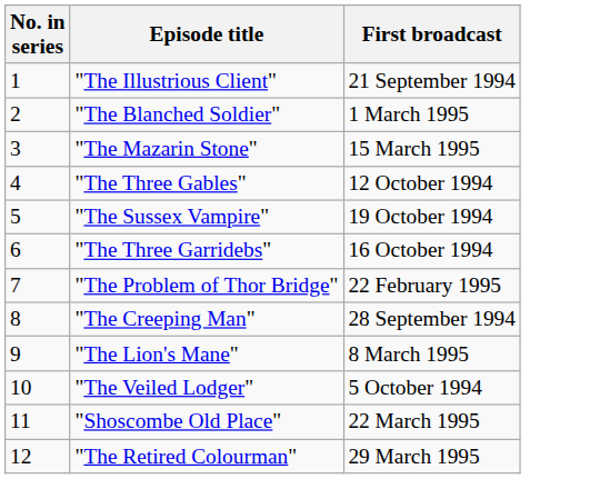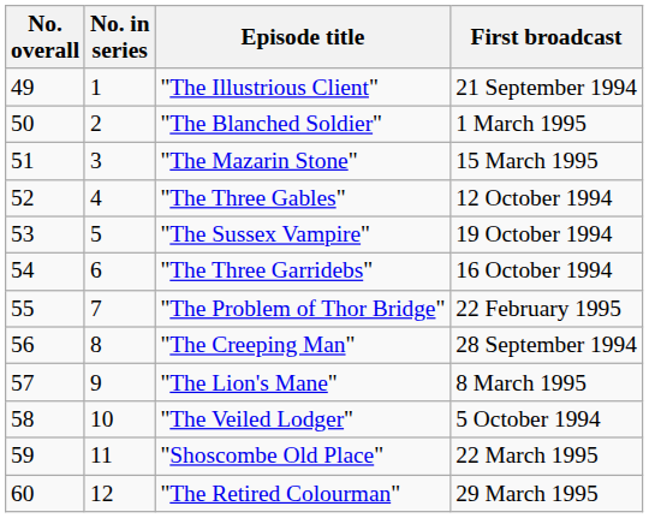+ column: No. overall | 49 | 50 | 51 | 52 | 53 | 54 | 55 | 56 | 57 | 58 | 59 | 60
